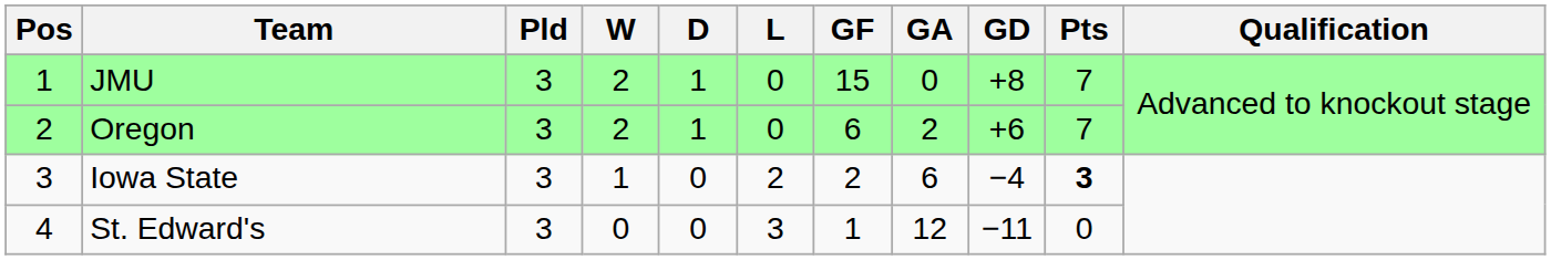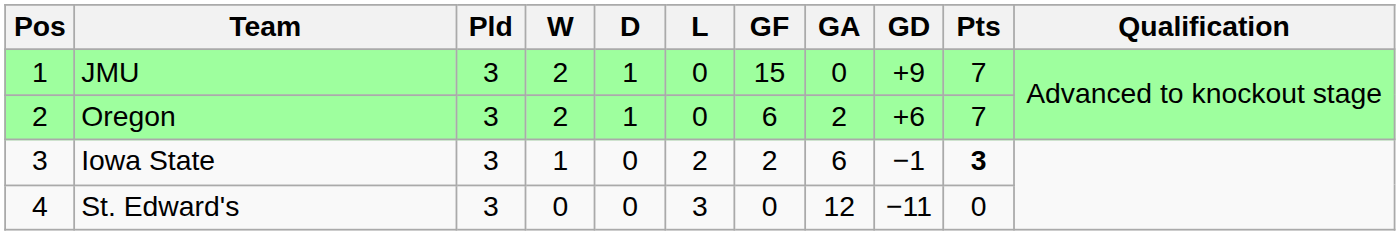JMU | GD: +8 -> +9
Iowa State | GD: −4 -> −1
St. Edward's | GF: 1 -> 0
